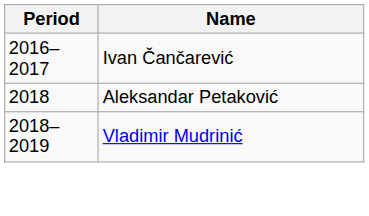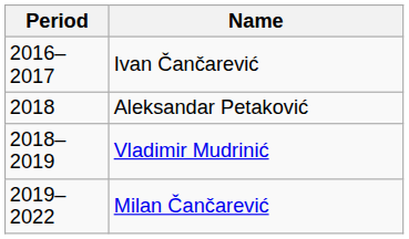+ row: 2019–2022 | Milan Čančarević
